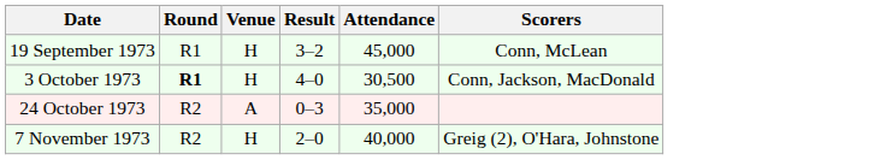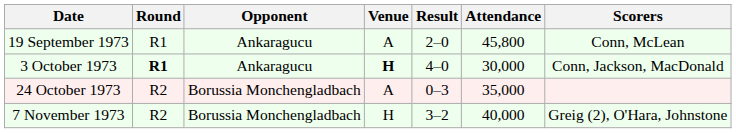+ column: Opponent | Ankaragucu | Ankaragucu | Borussia Monchengladbach | Borussia Monchengladbach
19 September 1973 | Venue: H -> A
19 September 1973 | Result: 3–2 -> 2–0
19 September 1973 | Attendance: 45,000 -> 45,800
3 October 1973 | Venue: normal -> bold
3 October 1973 | Attendance: 30,500 -> 30,000
7 November 1973 | Result: 2–0 -> 3–2
